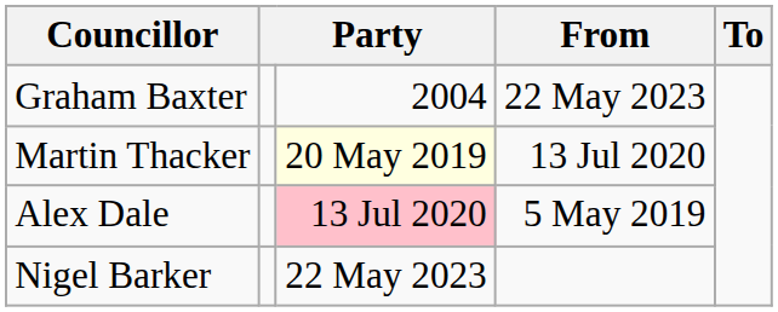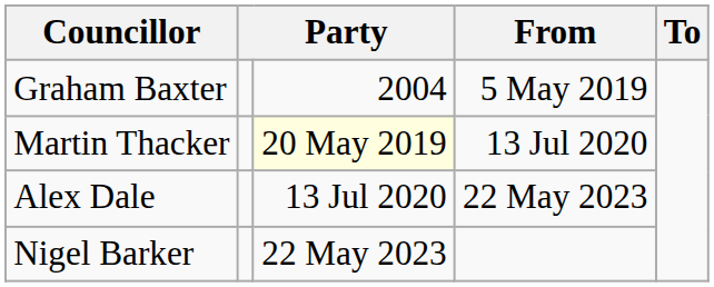Graham Baxter | From: 22 May 2023 -> 5 May 2019
Alex Dale | column 3: pink background -> no background
Alex Dale | From: 5 May 2019 -> 22 May 2023
